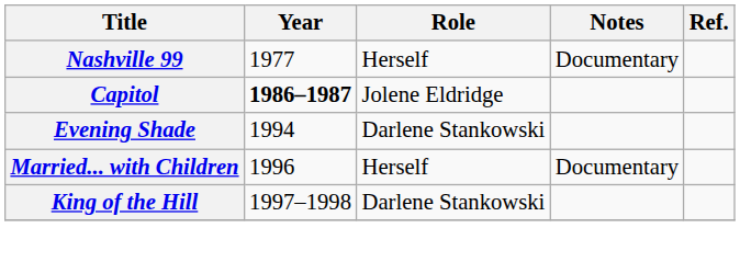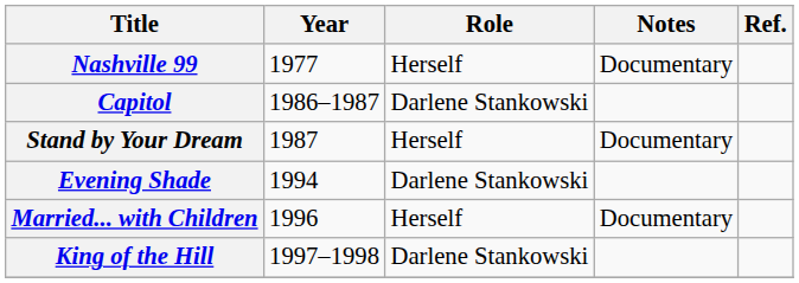Capitol | Year: bold -> normal
Capitol | Role: Jolene Eldridge -> Darlene Stankowski
+ row: Stand by Your Dream | 1987 | Herself | Documentary
